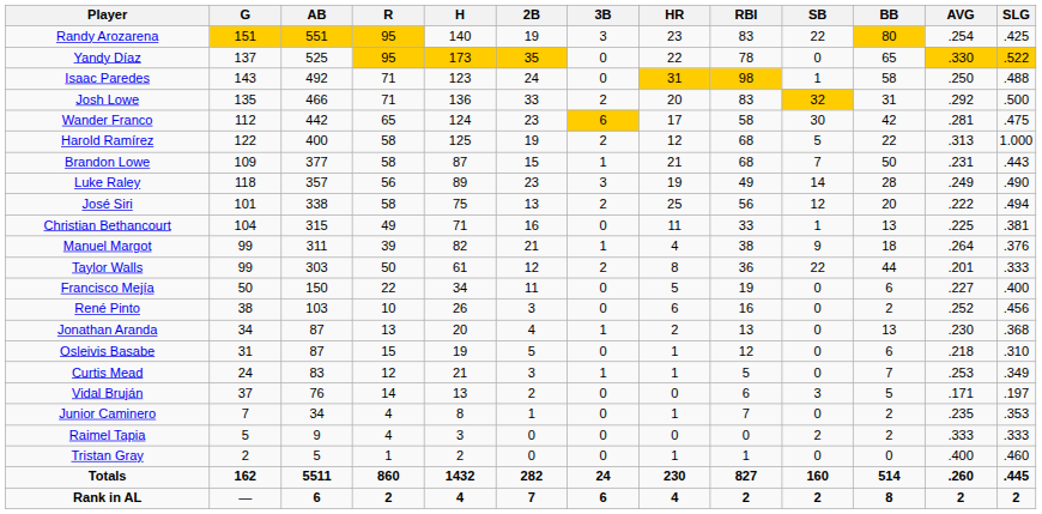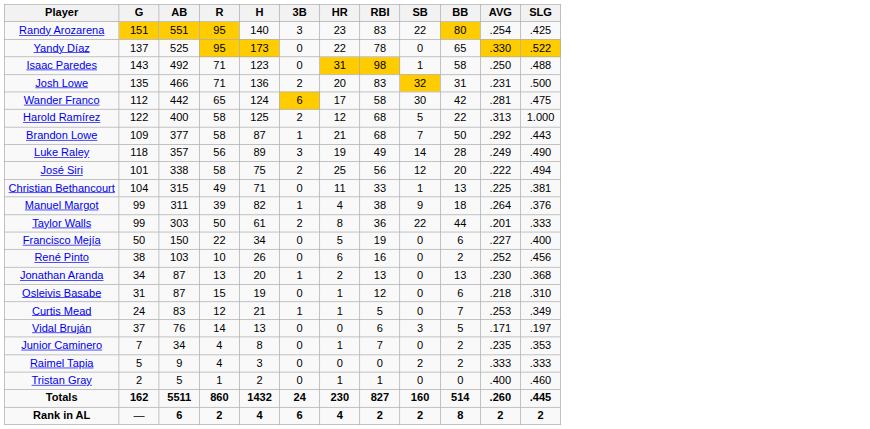- column: 2B | 19 | 35 | 24 | 33 | 23 | 19 | 15 | 23 | 13 | 16 | 21 | 12 | 11 | 3 | 4 | 5 | 3 | 2 | 1 | 0 | 0 | 282 | 7
Josh Lowe | AVG: .292 -> .231
Brandon Lowe | AVG: .231 -> .292
